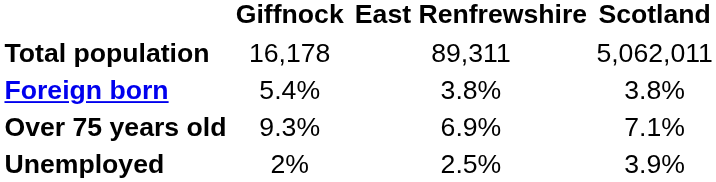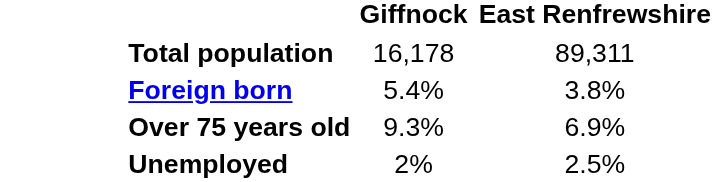- column: Scotland | 5,062,011 | 3.8% | 7.1% | 3.9%
